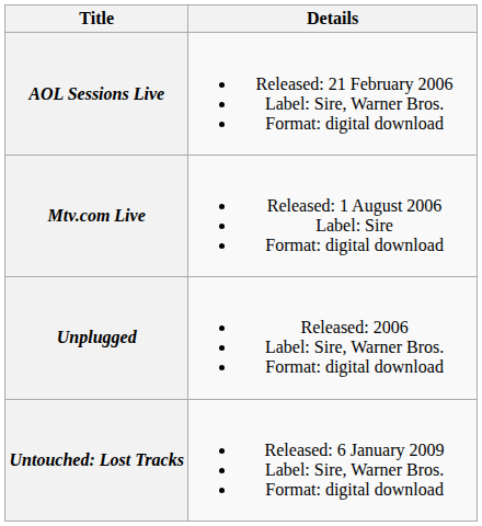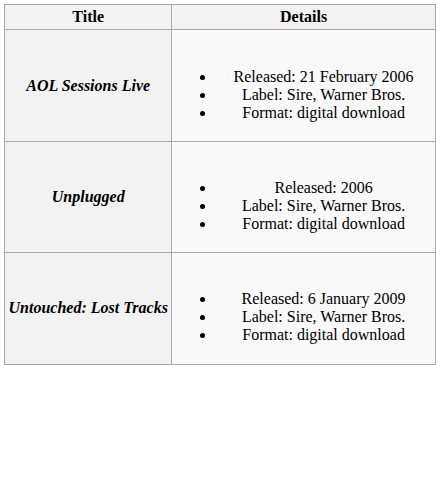- row: Mtv.com Live | Released: 1 August 2006 Label: Sire Format: digital download
